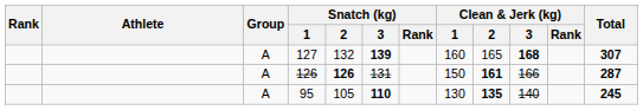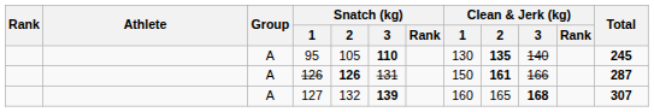rows swapped: 127 <-> 95
